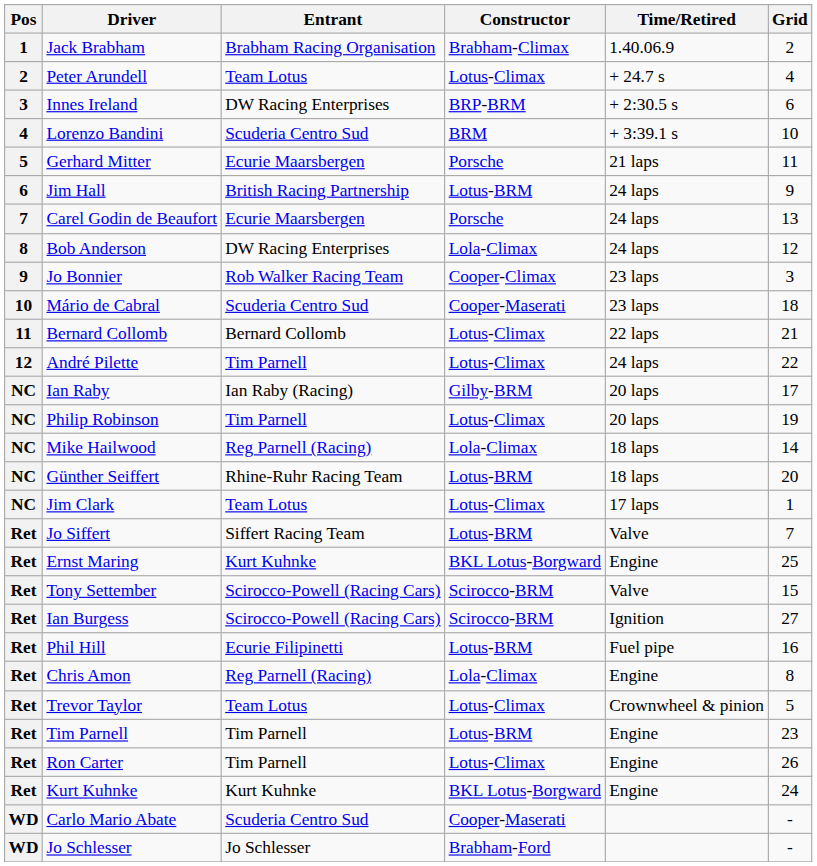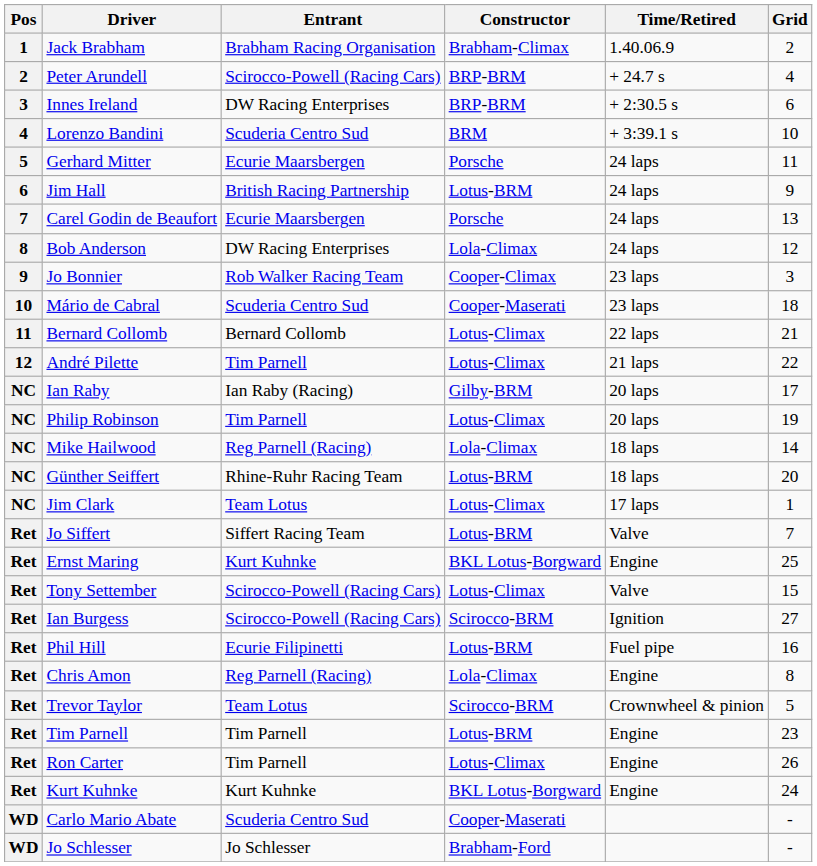Peter Arundell | Entrant: Team Lotus -> Scirocco-Powell (Racing Cars)
Peter Arundell | Constructor: Lotus-Climax -> BRP-BRM
Gerhard Mitter | Time/Retired: 21 laps -> 24 laps
André Pilette | Time/Retired: 24 laps -> 21 laps
Tony Settember | Constructor: Scirocco-BRM -> Lotus-Climax
Trevor Taylor | Constructor: Lotus-Climax -> Scirocco-BRM
